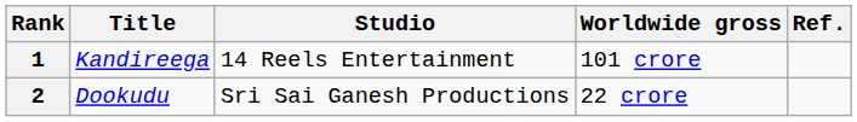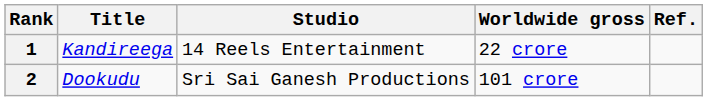1 | Worldwide gross: 101 crore -> 22 crore
2 | Worldwide gross: 22 crore -> 101 crore
